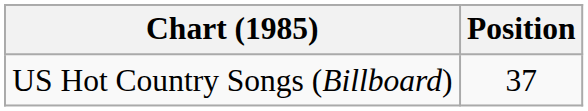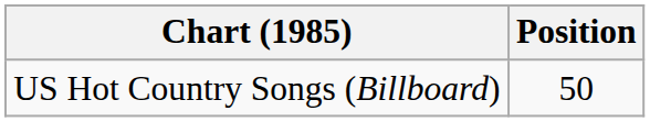US Hot Country Songs (Billboard) | Position: 37 -> 50
